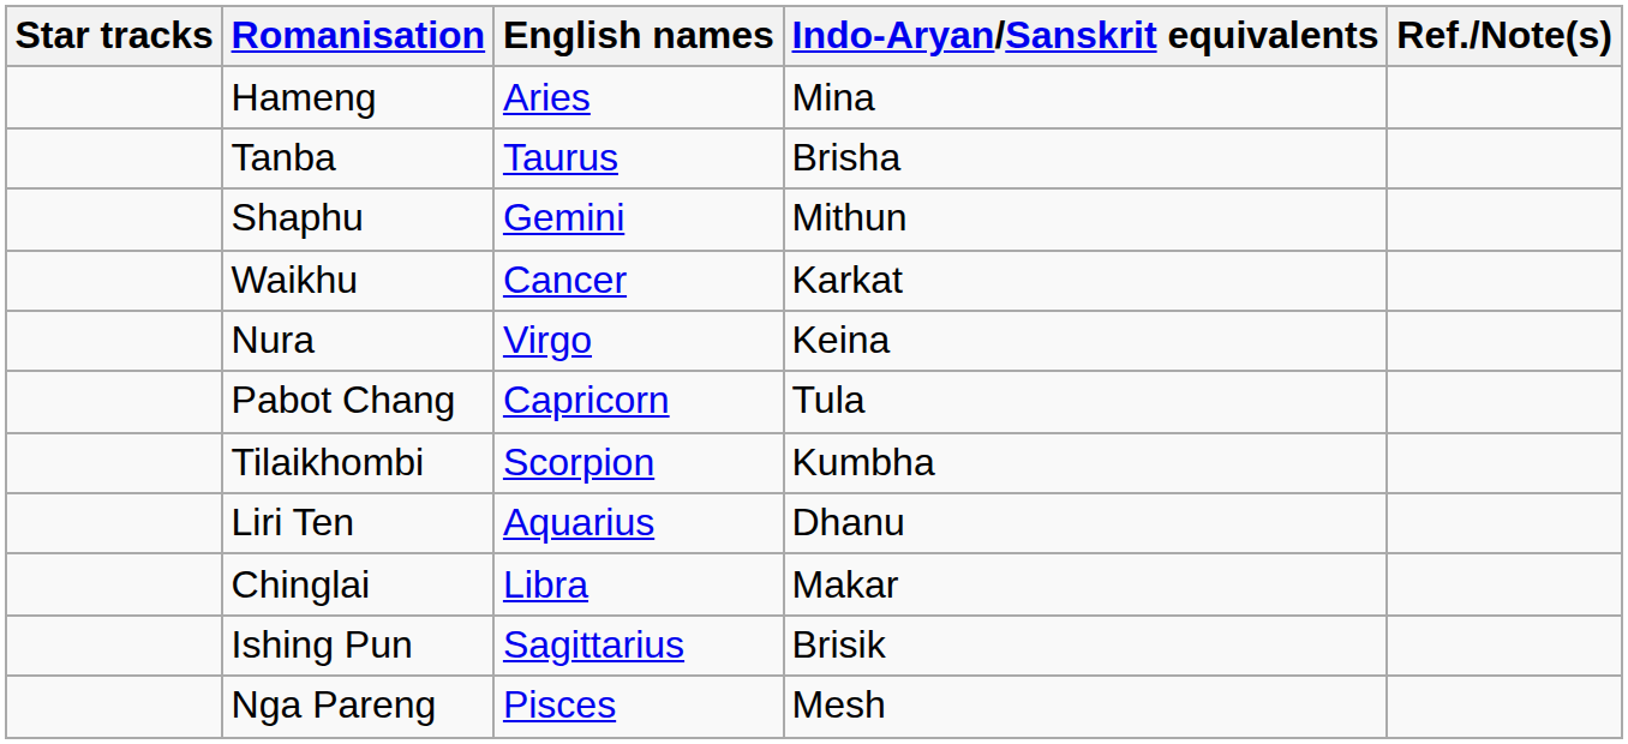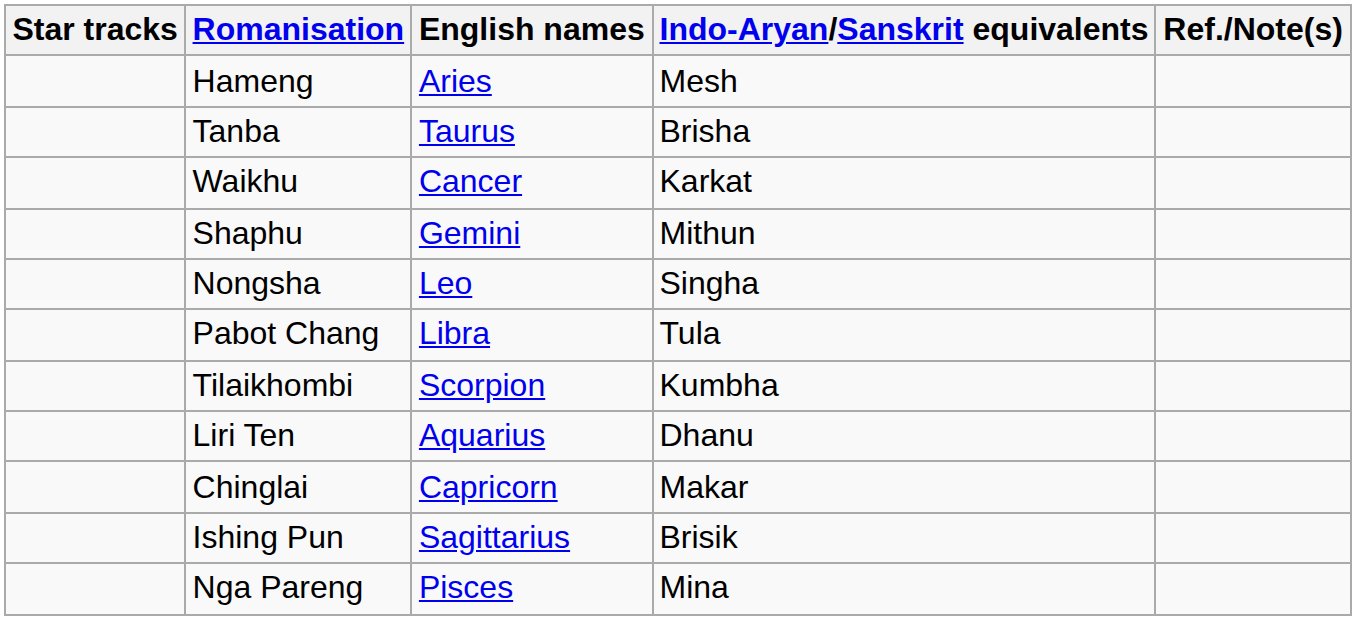Hameng | Indo-Aryan/Sanskrit equivalents: Mina -> Mesh
rows swapped: Shaphu <-> Waikhu
+ row: Nongsha | Leo | Singha
- row: Nura | Virgo | Keina
Pabot Chang | English names: Capricorn -> Libra
Chinglai | English names: Libra -> Capricorn
Nga Pareng | Indo-Aryan/Sanskrit equivalents: Mesh -> Mina
